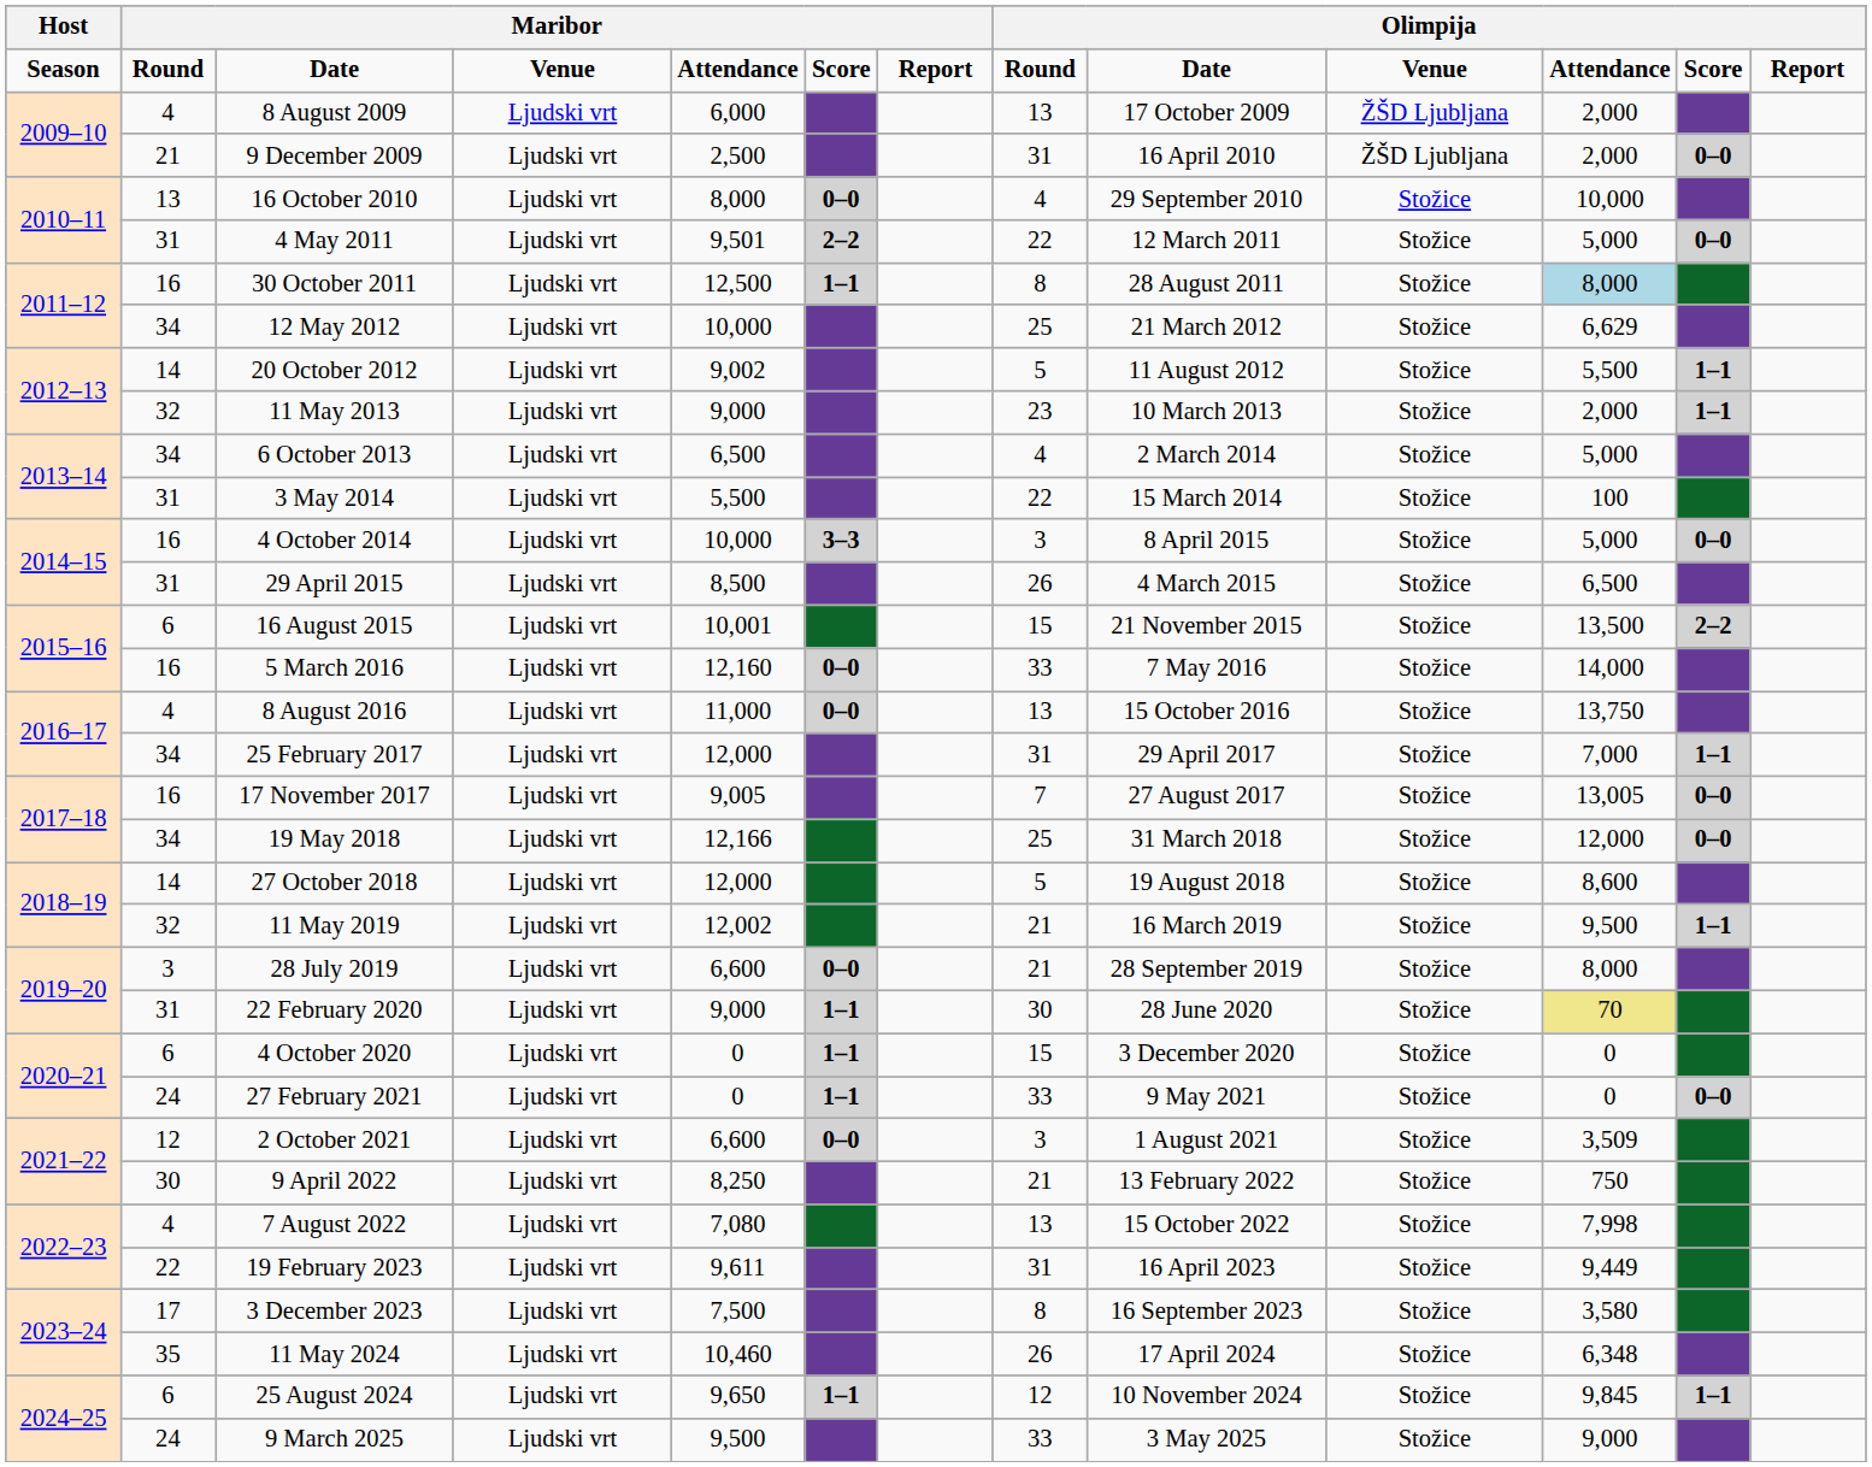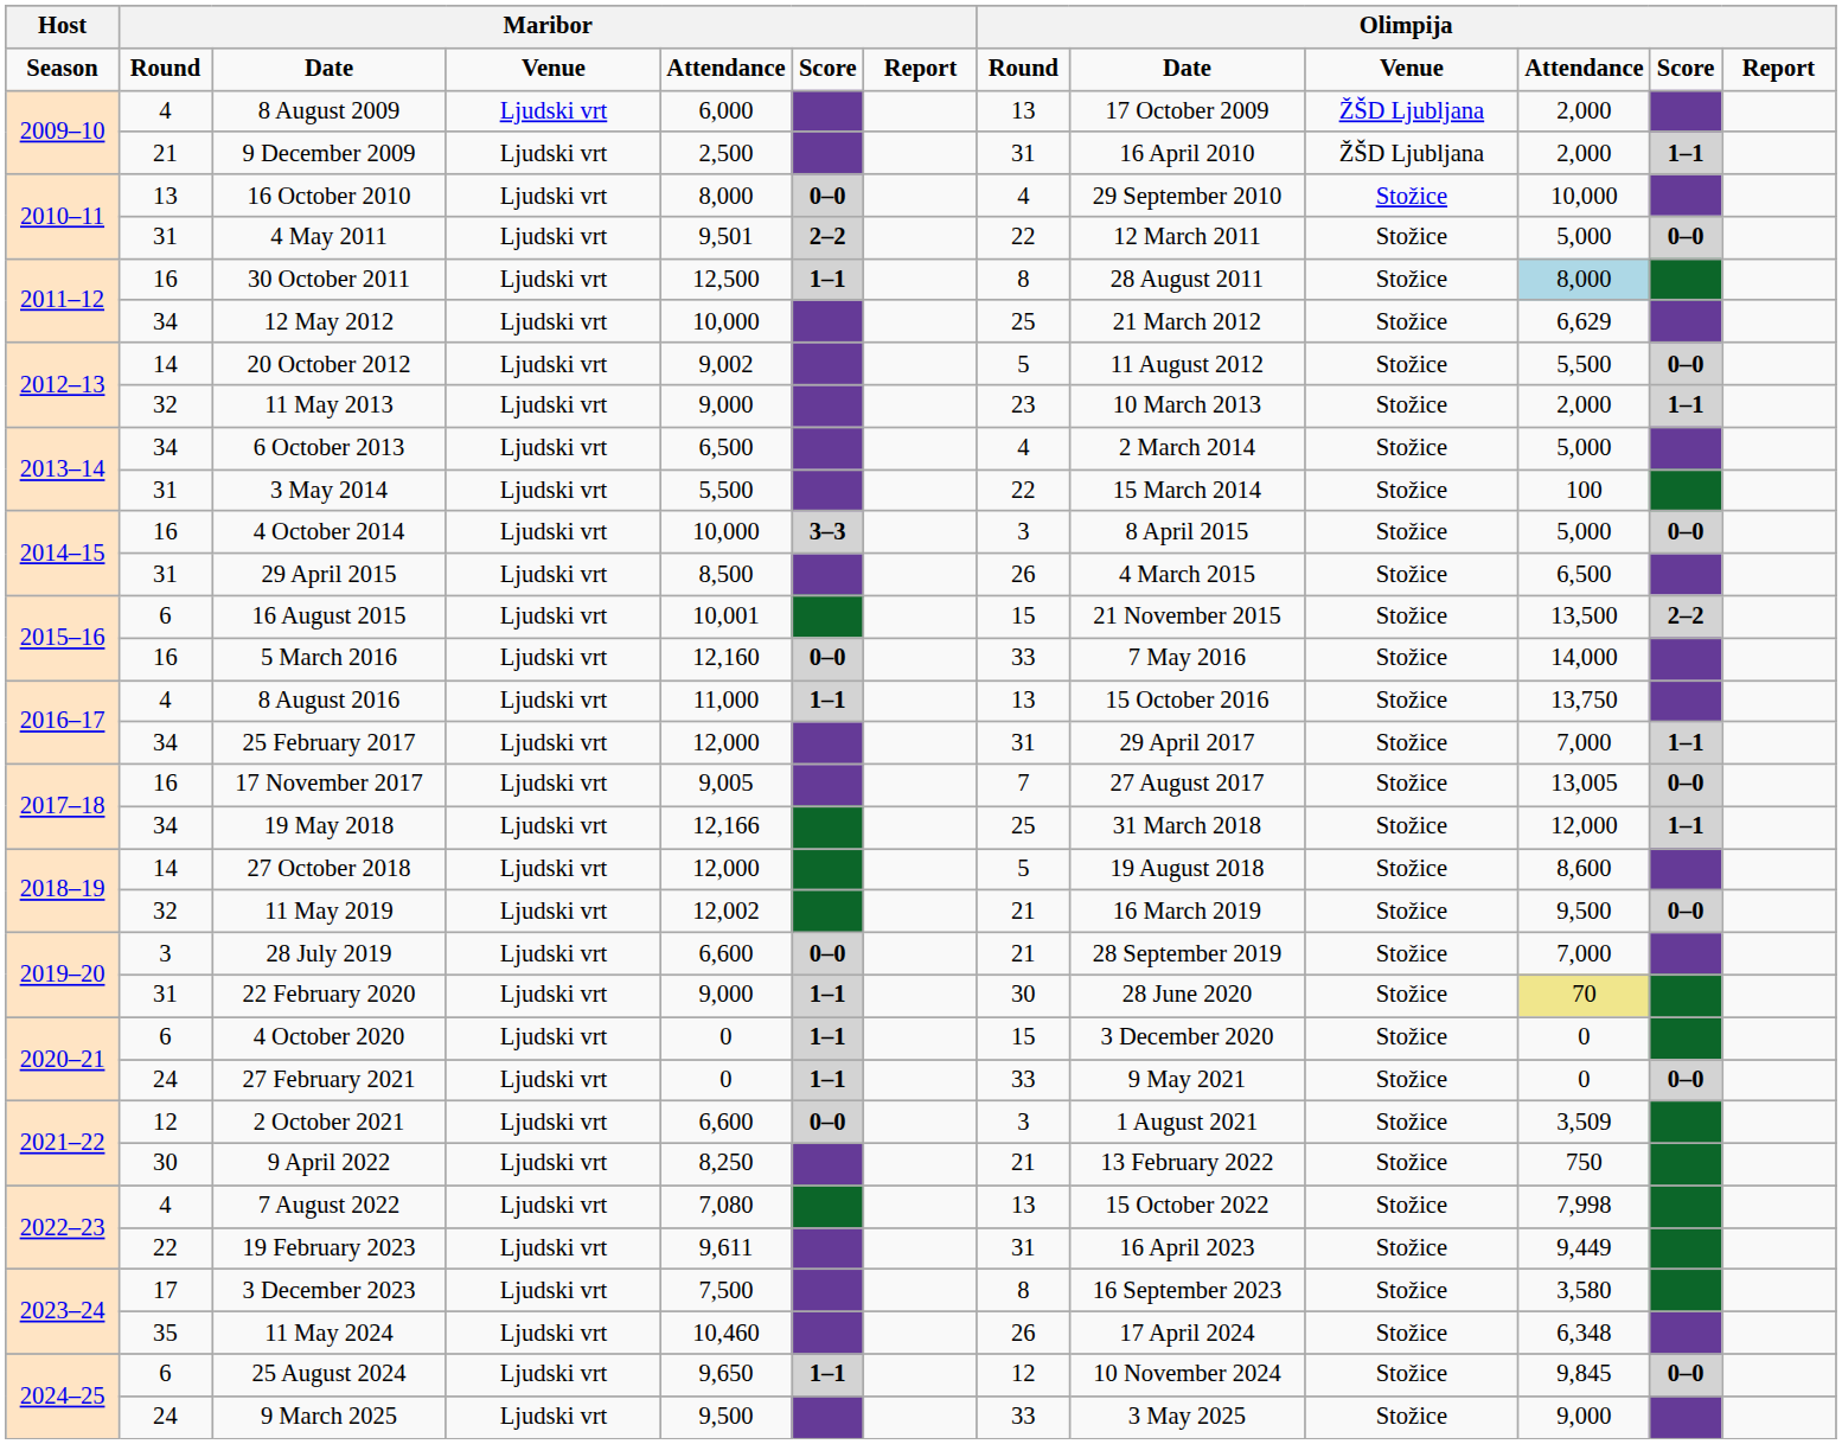9 December 2009 | column 12: 0–0 -> 1–1
20 October 2012 | column 12: 1–1 -> 0–0
8 August 2016 | column 6: 0–0 -> 1–1
19 May 2018 | column 12: 0–0 -> 1–1
11 May 2019 | column 12: 1–1 -> 0–0
28 July 2019 | column 11: 8,000 -> 7,000
25 August 2024 | column 12: 1–1 -> 0–0
